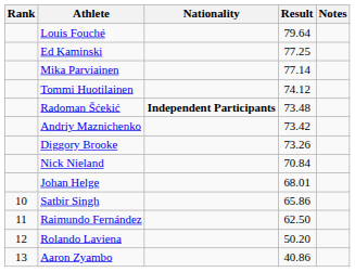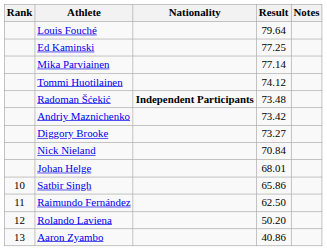Diggory Brooke | Result: 73.26 -> 73.27
